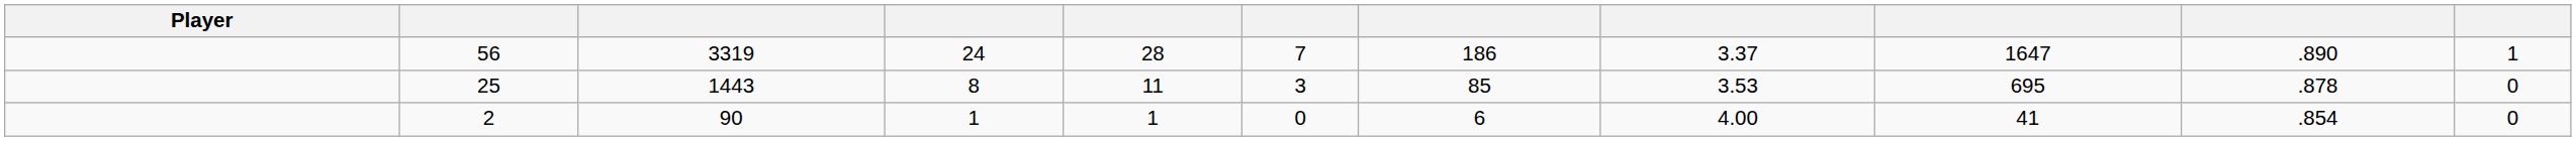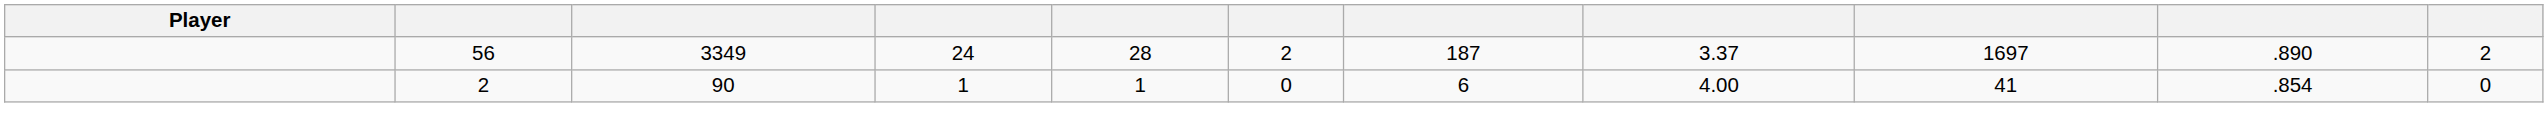56 | column 3: 3319 -> 3349
56 | column 6: 7 -> 2
56 | column 7: 186 -> 187
56 | column 9: 1647 -> 1697
56 | column 11: 1 -> 2
- row: 25 | 1443 | 8 | 11 | 3 | 85 | 3.53 | 695 | .878 | 0
